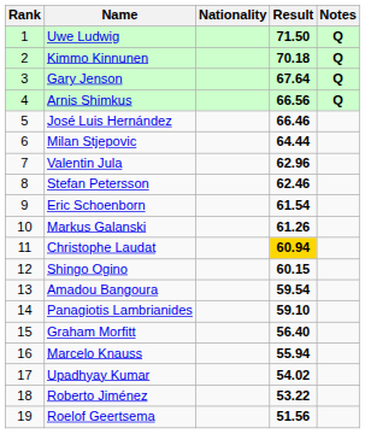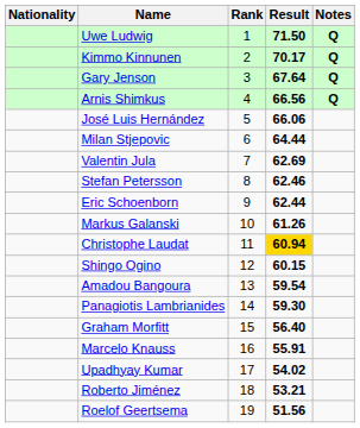columns swapped: Rank <-> Nationality
Kimmo Kinnunen | Result: 70.18 -> 70.17
José Luis Hernández | Result: 66.46 -> 66.06
Valentin Jula | Result: 62.96 -> 62.69
Eric Schoenborn | Result: 61.54 -> 62.44
Panagiotis Lambrianides | Result: 59.10 -> 59.30
Marcelo Knauss | Result: 55.94 -> 55.91
Roberto Jiménez | Result: 53.22 -> 53.21
